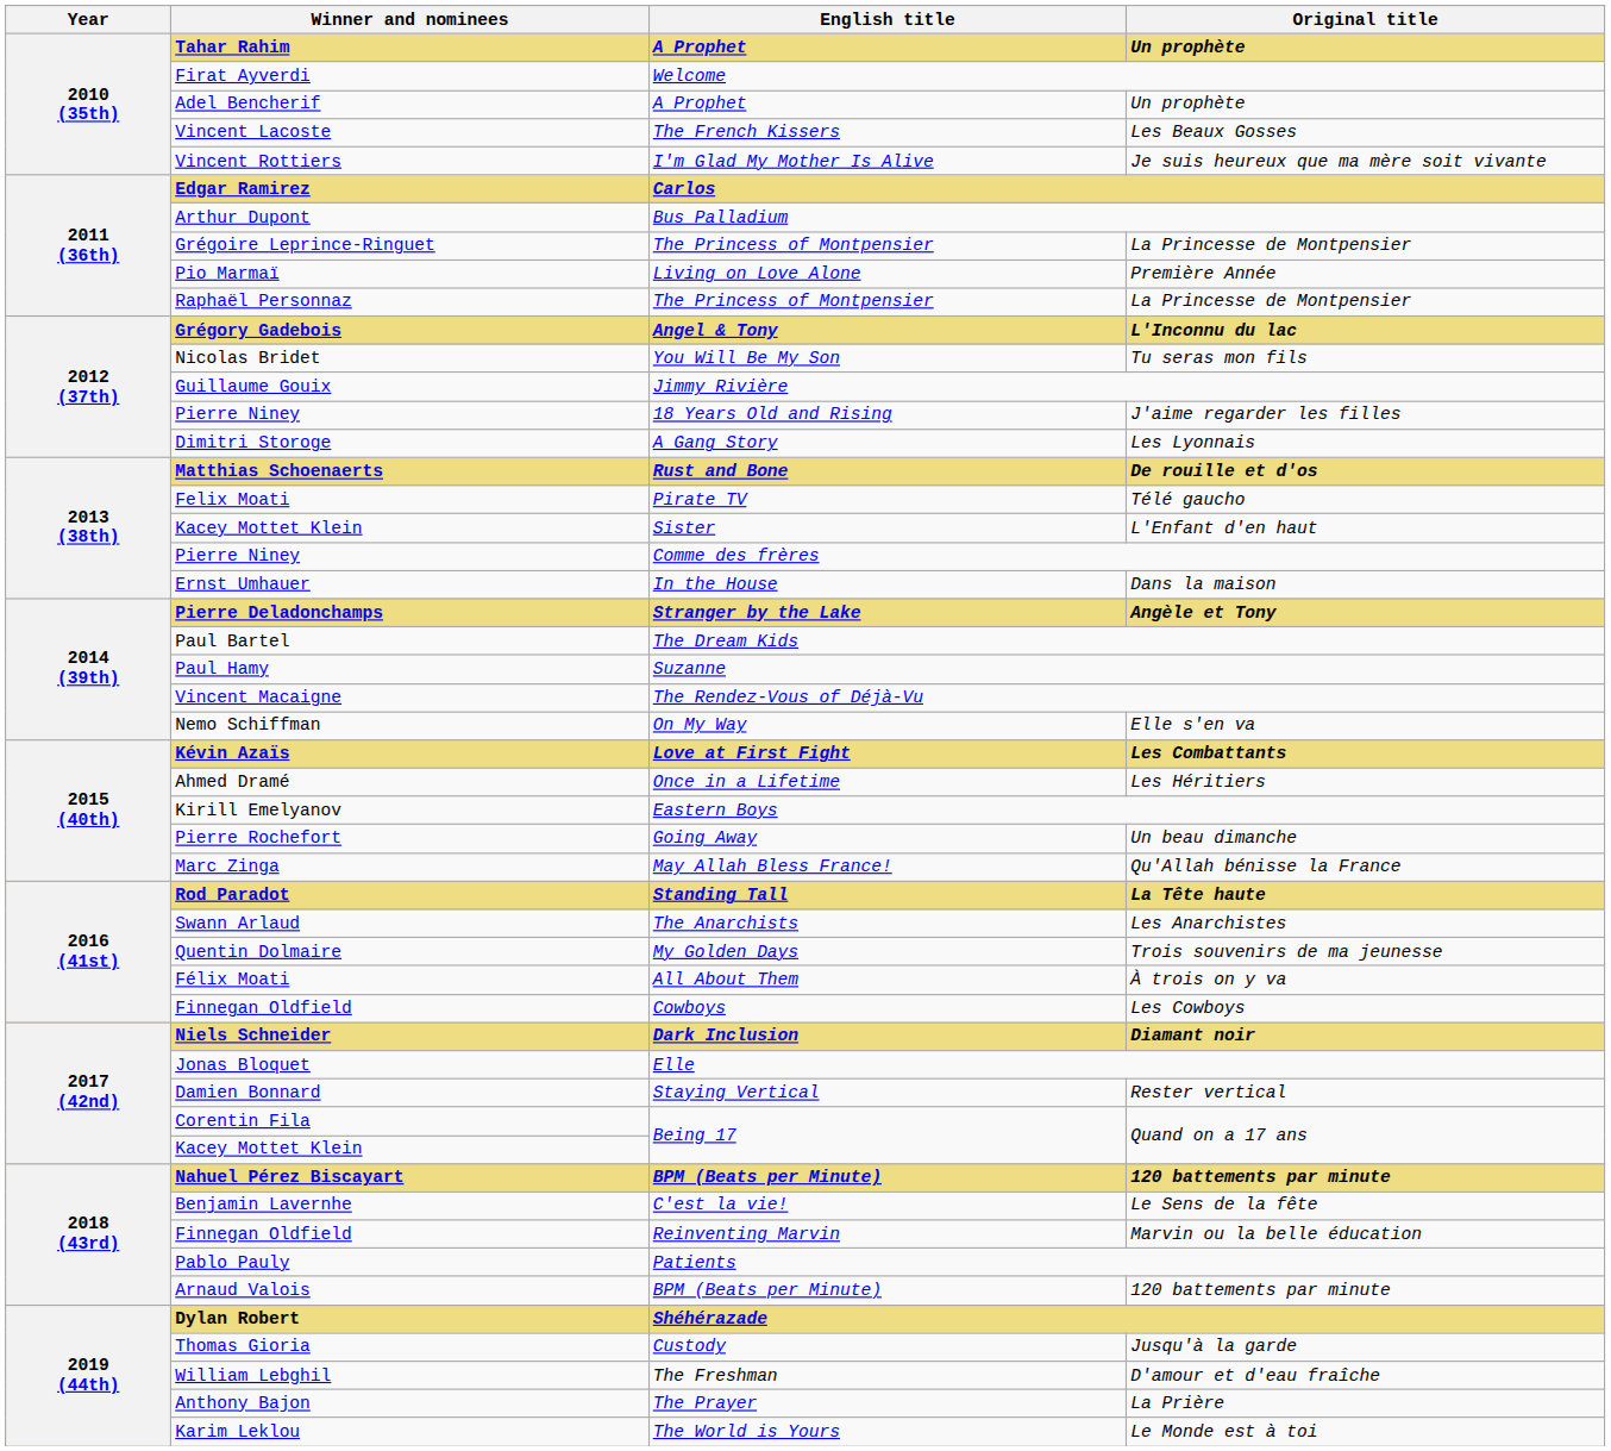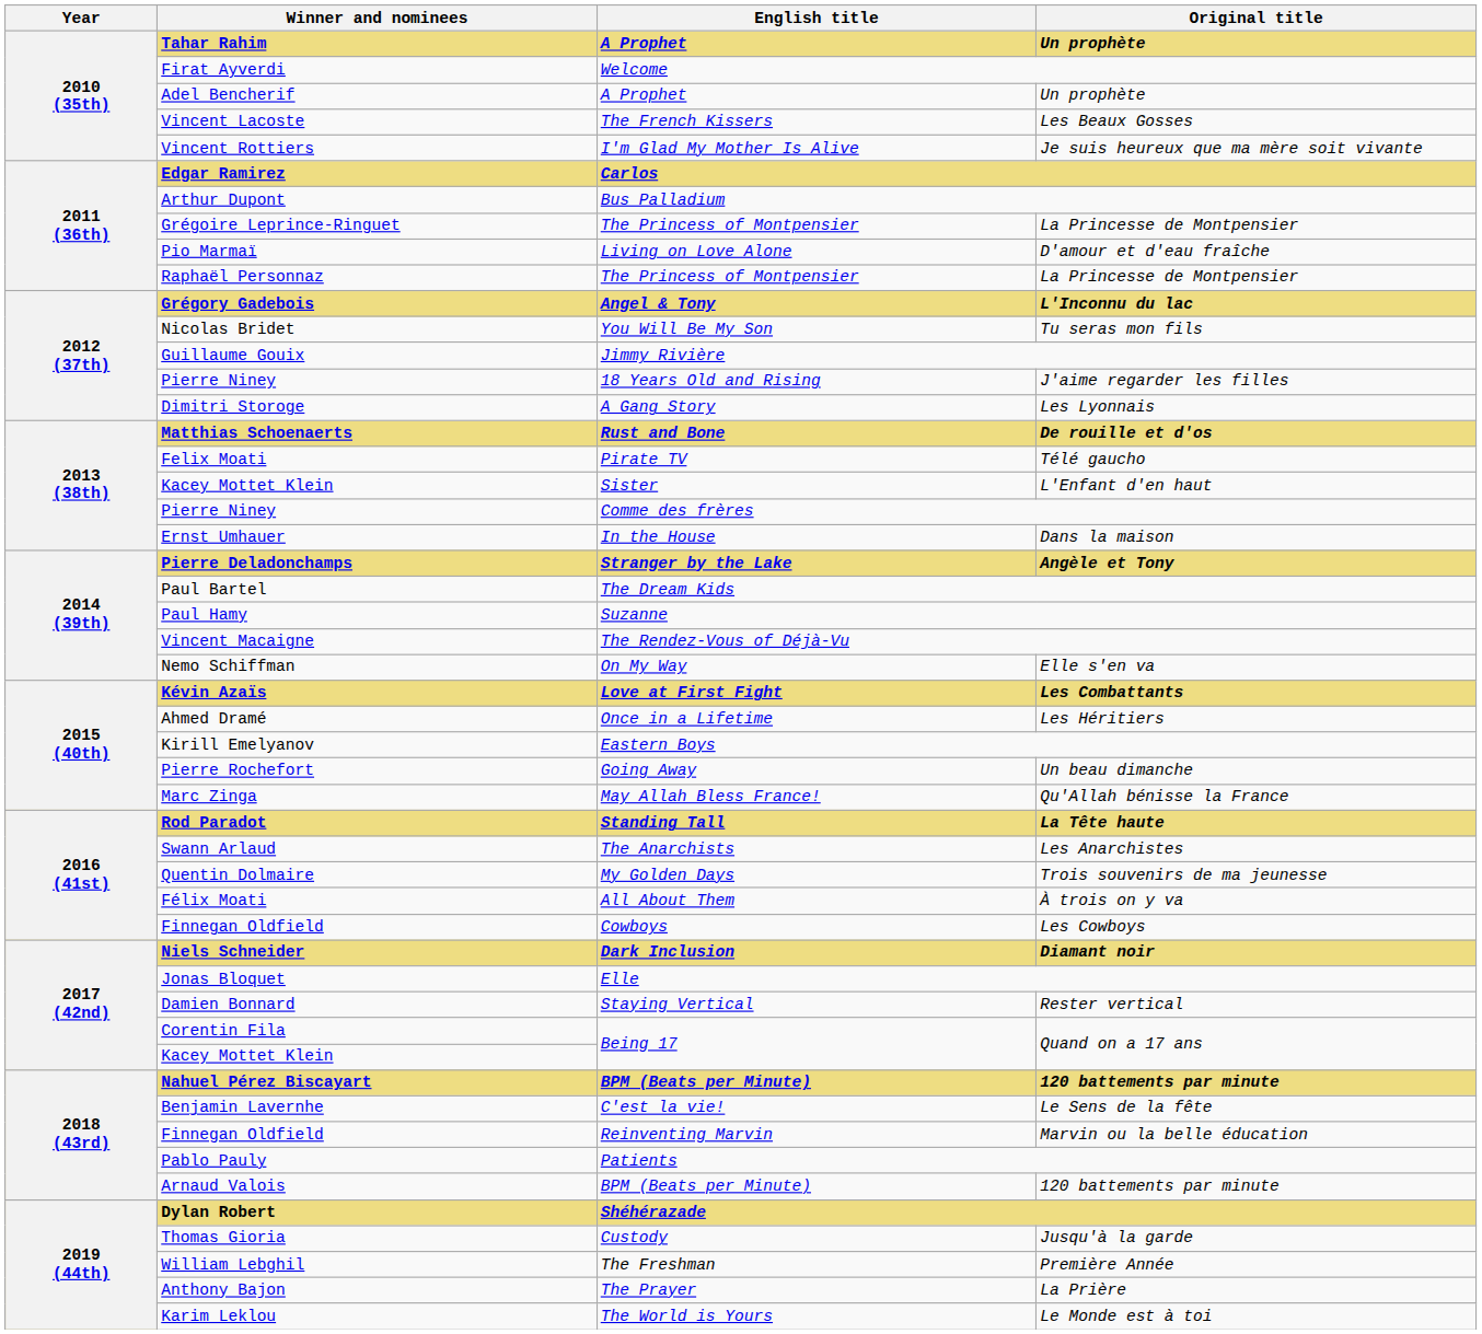Pio Marmaï | Original title: Première Année -> D'amour et d'eau fraîche
William Lebghil | Original title: D'amour et d'eau fraîche -> Première Année
